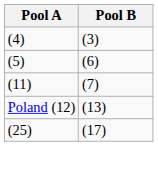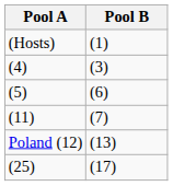+ row: (Hosts) | (1)
